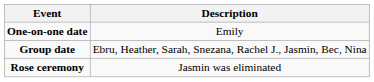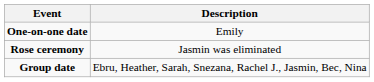rows swapped: Group date <-> Rose ceremony
